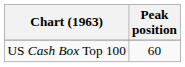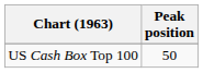US Cash Box Top 100 | Peak position: 60 -> 50
